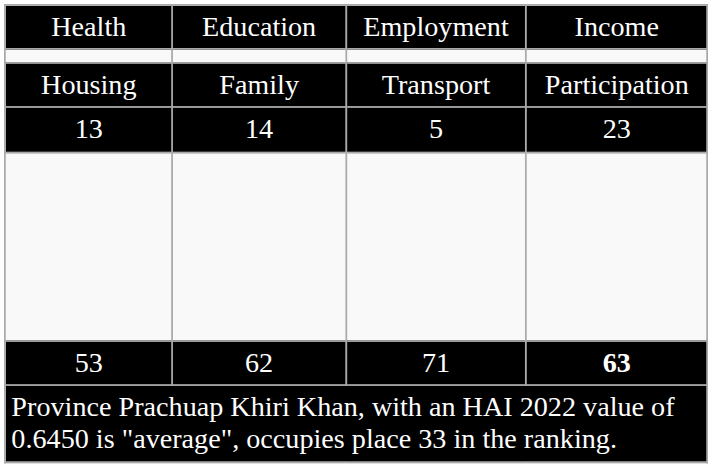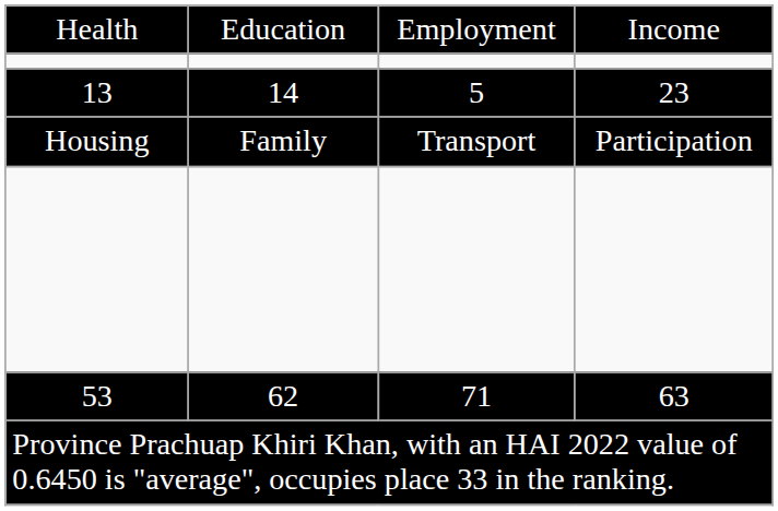rows swapped: 13 <-> Housing
53 | column 4: bold -> normal
